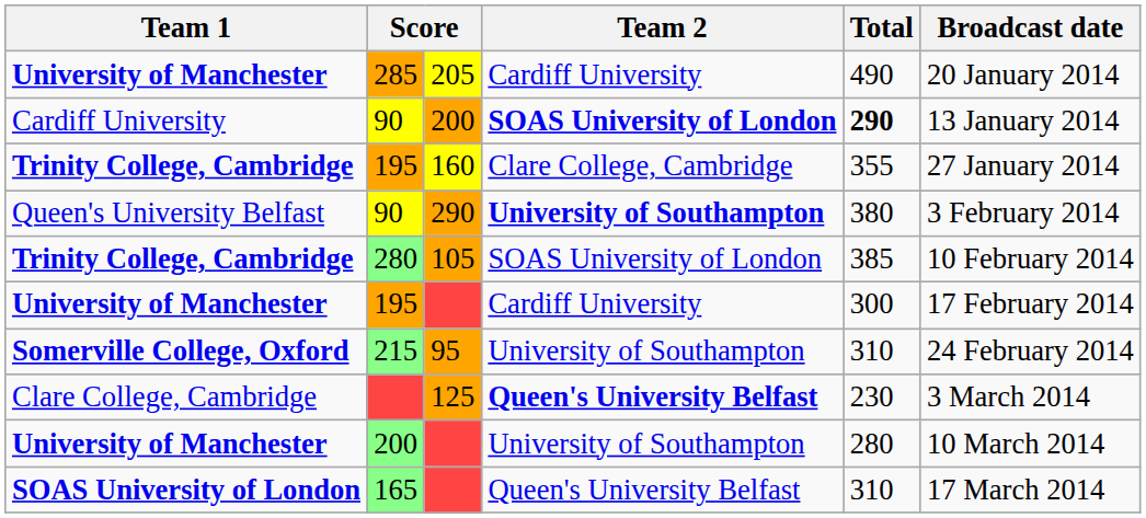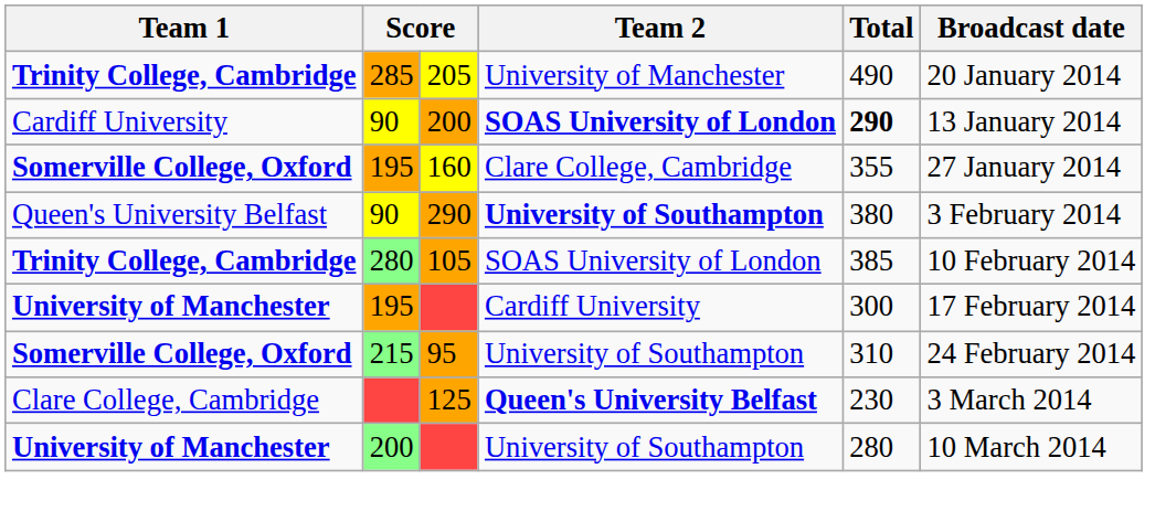285 | Team 1: University of Manchester -> Trinity College, Cambridge
285 | Team 2: Cardiff University -> University of Manchester
195 / 160 | Team 1: Trinity College, Cambridge -> Somerville College, Oxford
- row: SOAS University of London | 165 | Queen's University Belfast | 310 | 17 March 2014
